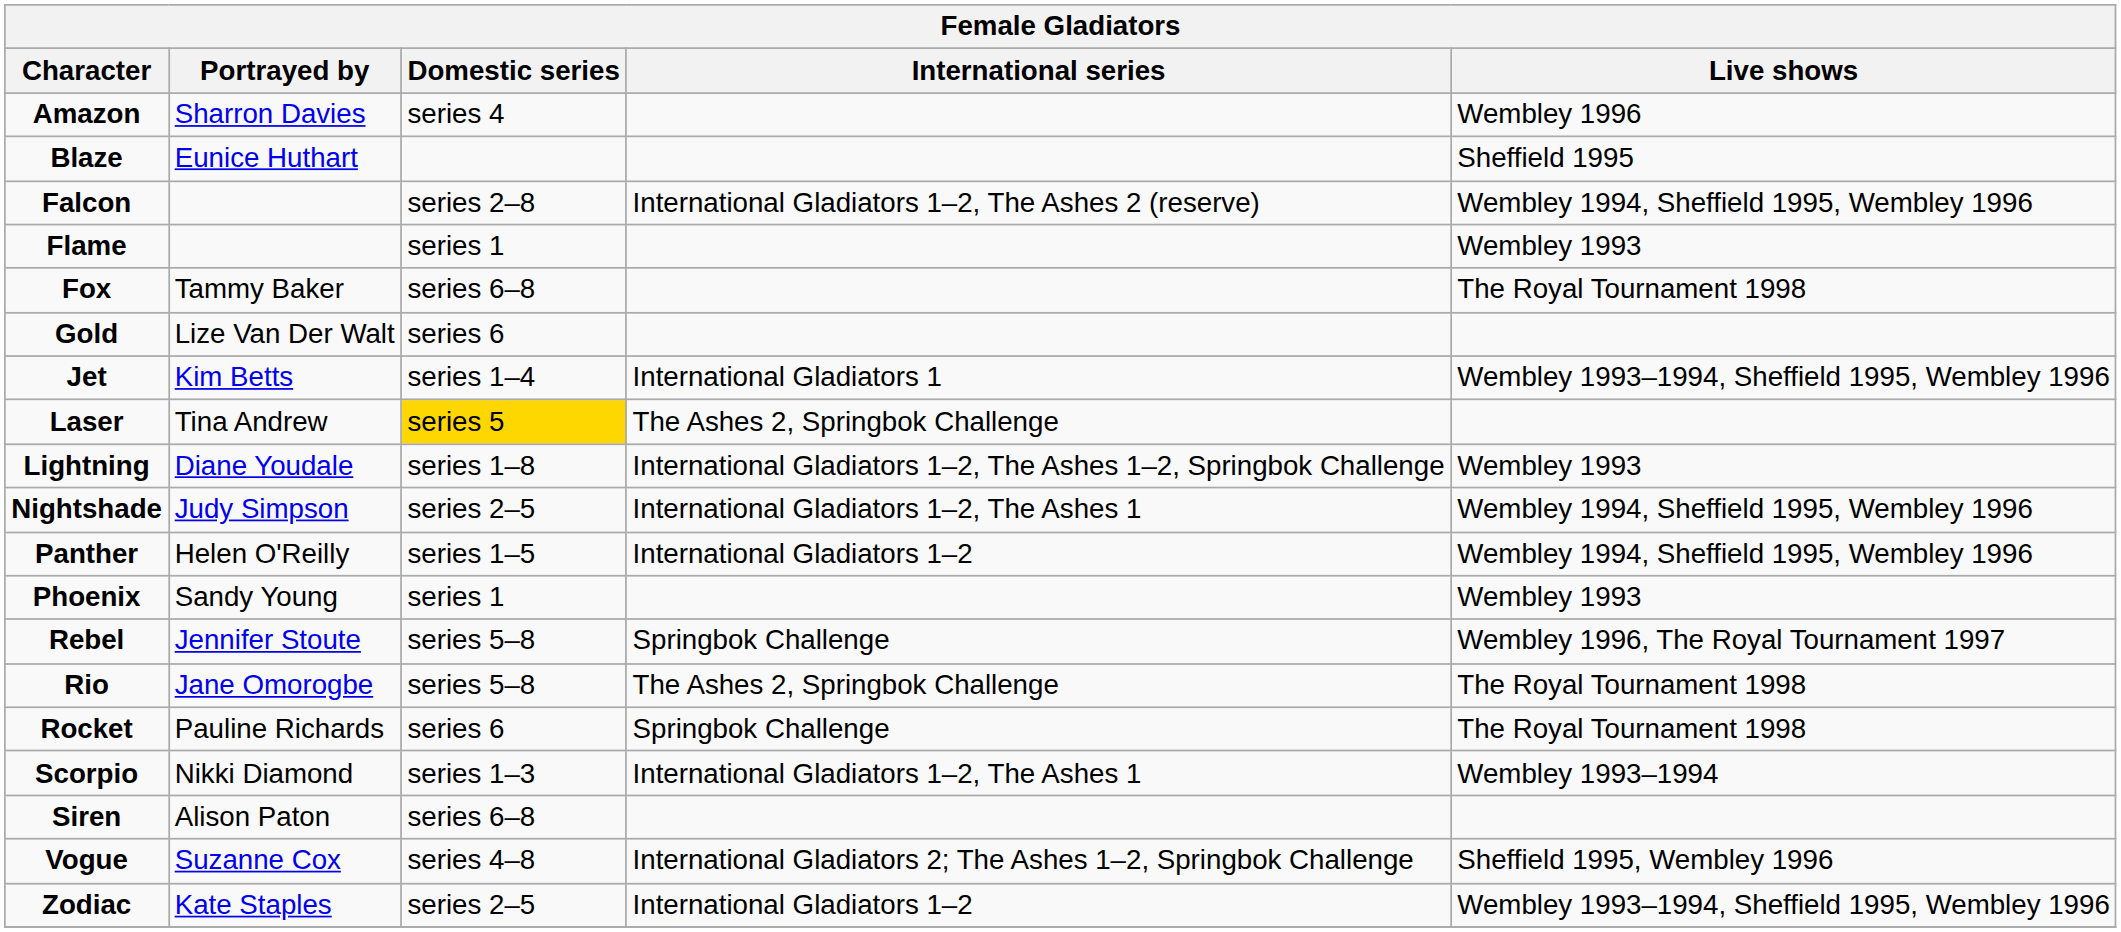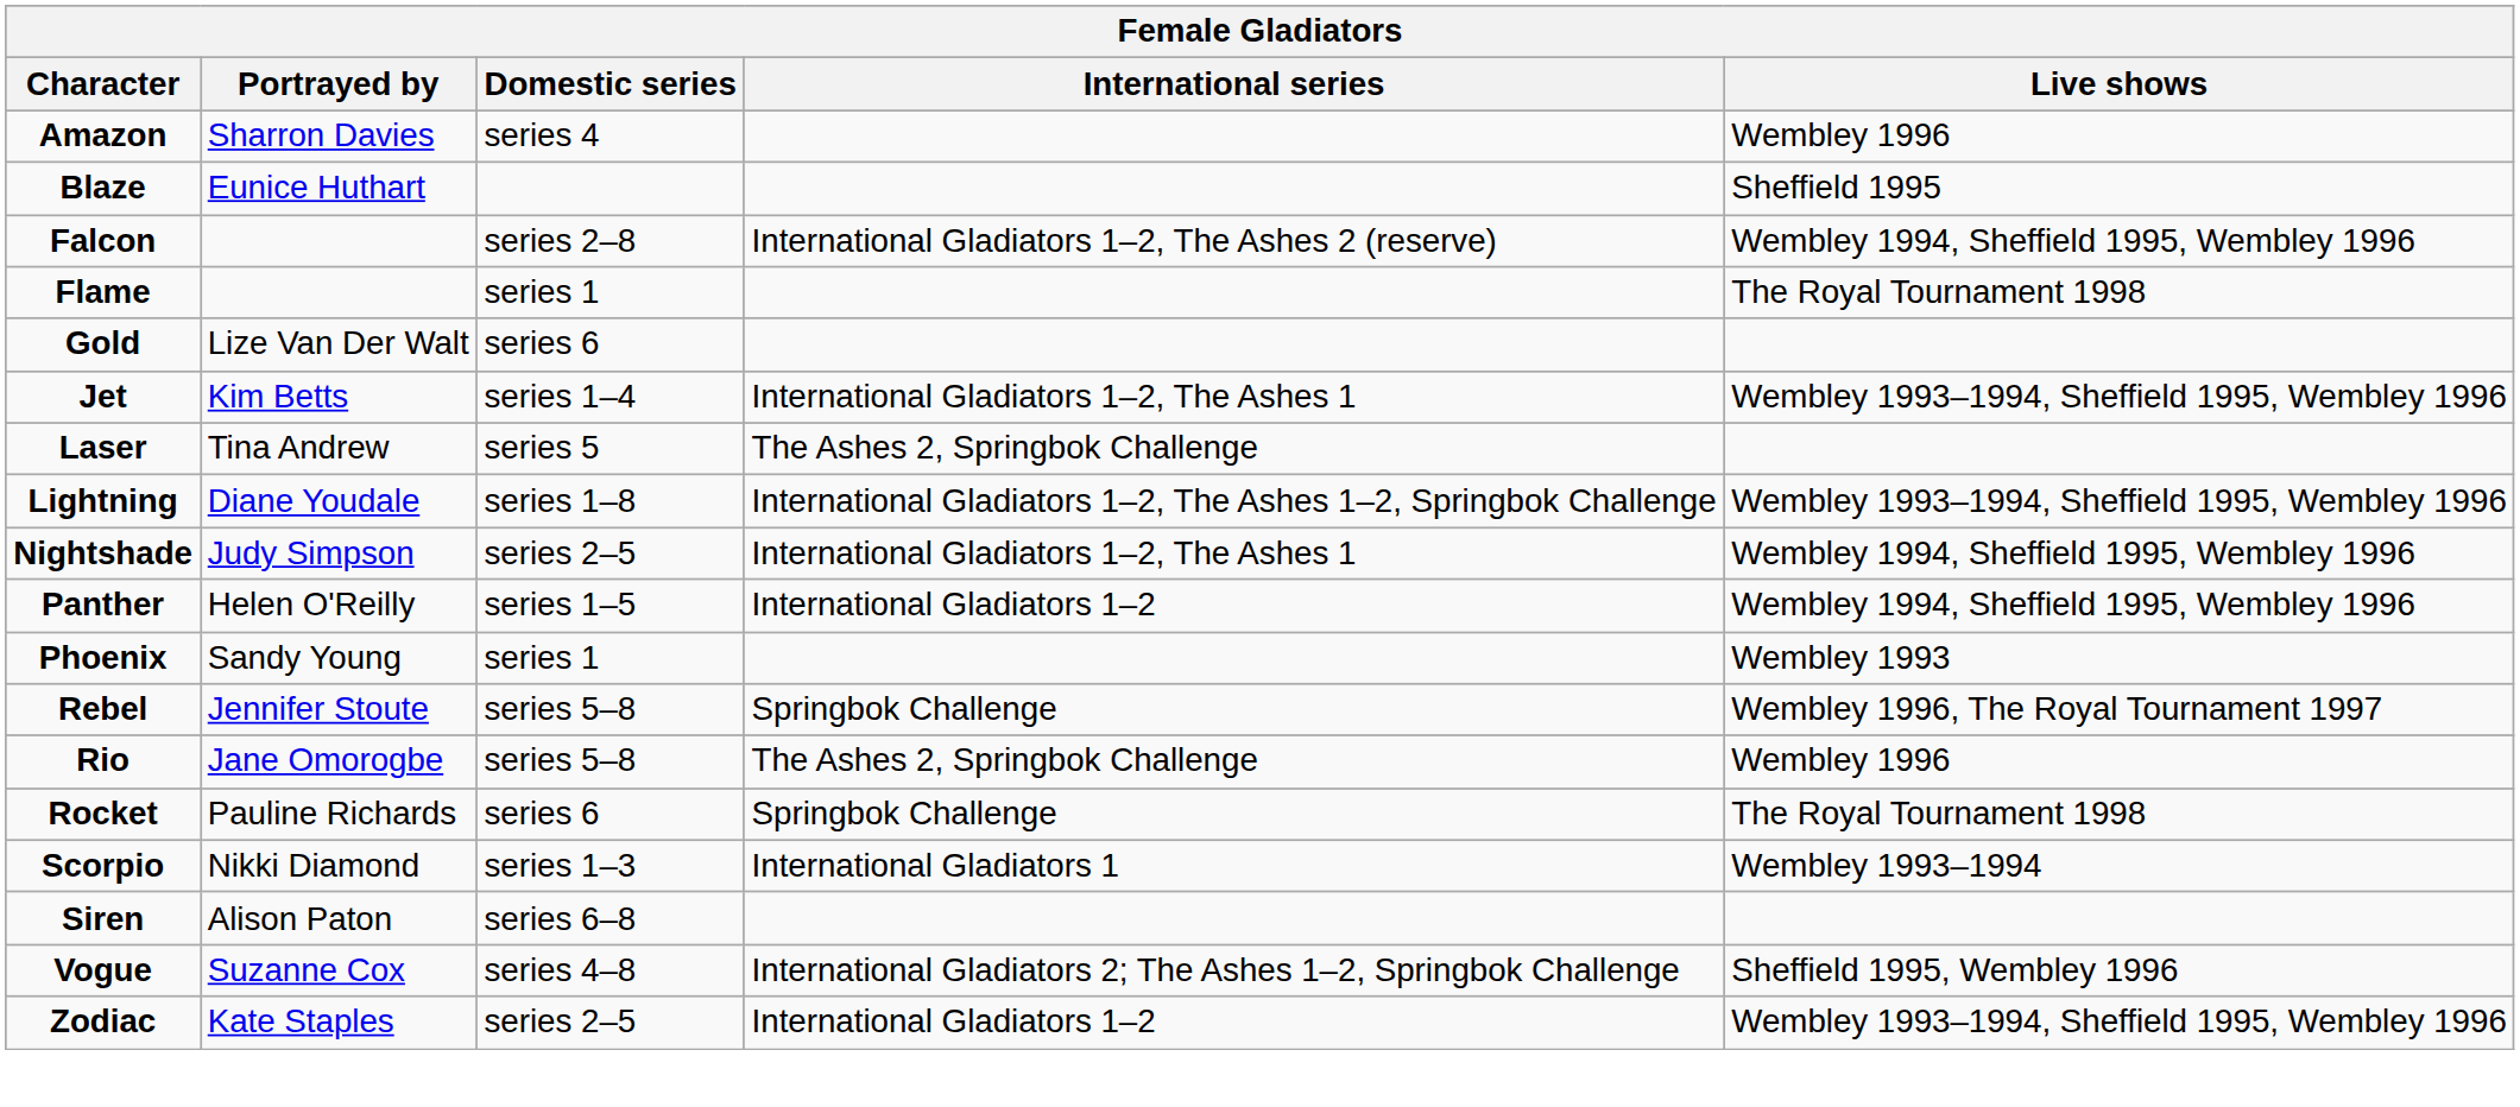Flame | Live shows: Wembley 1993 -> The Royal Tournament 1998
- row: Fox | Tammy Baker | series 6–8 | The Royal Tournament 1998
Jet | International series: International Gladiators 1 -> International Gladiators 1–2, The Ashes 1
Laser | Domestic series: gold background -> no background
Lightning | Live shows: Wembley 1993 -> Wembley 1993–1994, Sheffield 1995, Wembley 1996
Rio | Live shows: The Royal Tournament 1998 -> Wembley 1996
Scorpio | International series: International Gladiators 1–2, The Ashes 1 -> International Gladiators 1
